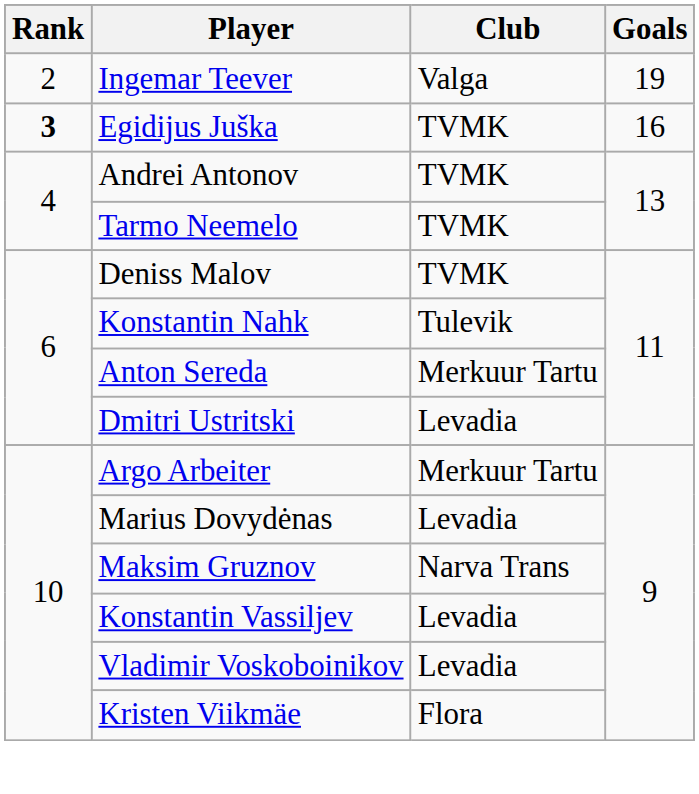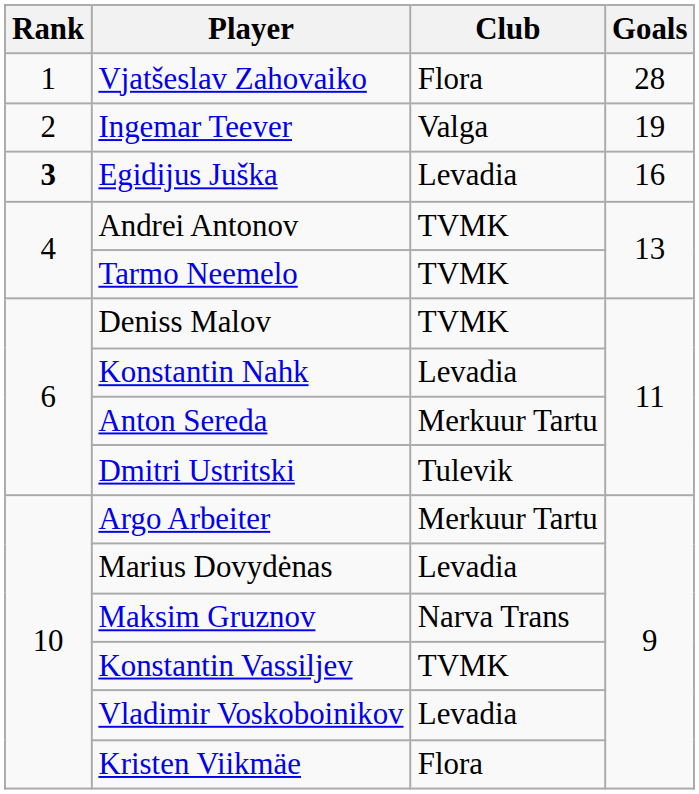+ row: 1 | Vjatšeslav Zahovaiko | Flora | 28
Egidijus Juška | Club: TVMK -> Levadia
Konstantin Nahk | Club: Tulevik -> Levadia
Dmitri Ustritski | Club: Levadia -> Tulevik
Konstantin Vassiljev | Club: Levadia -> TVMK
